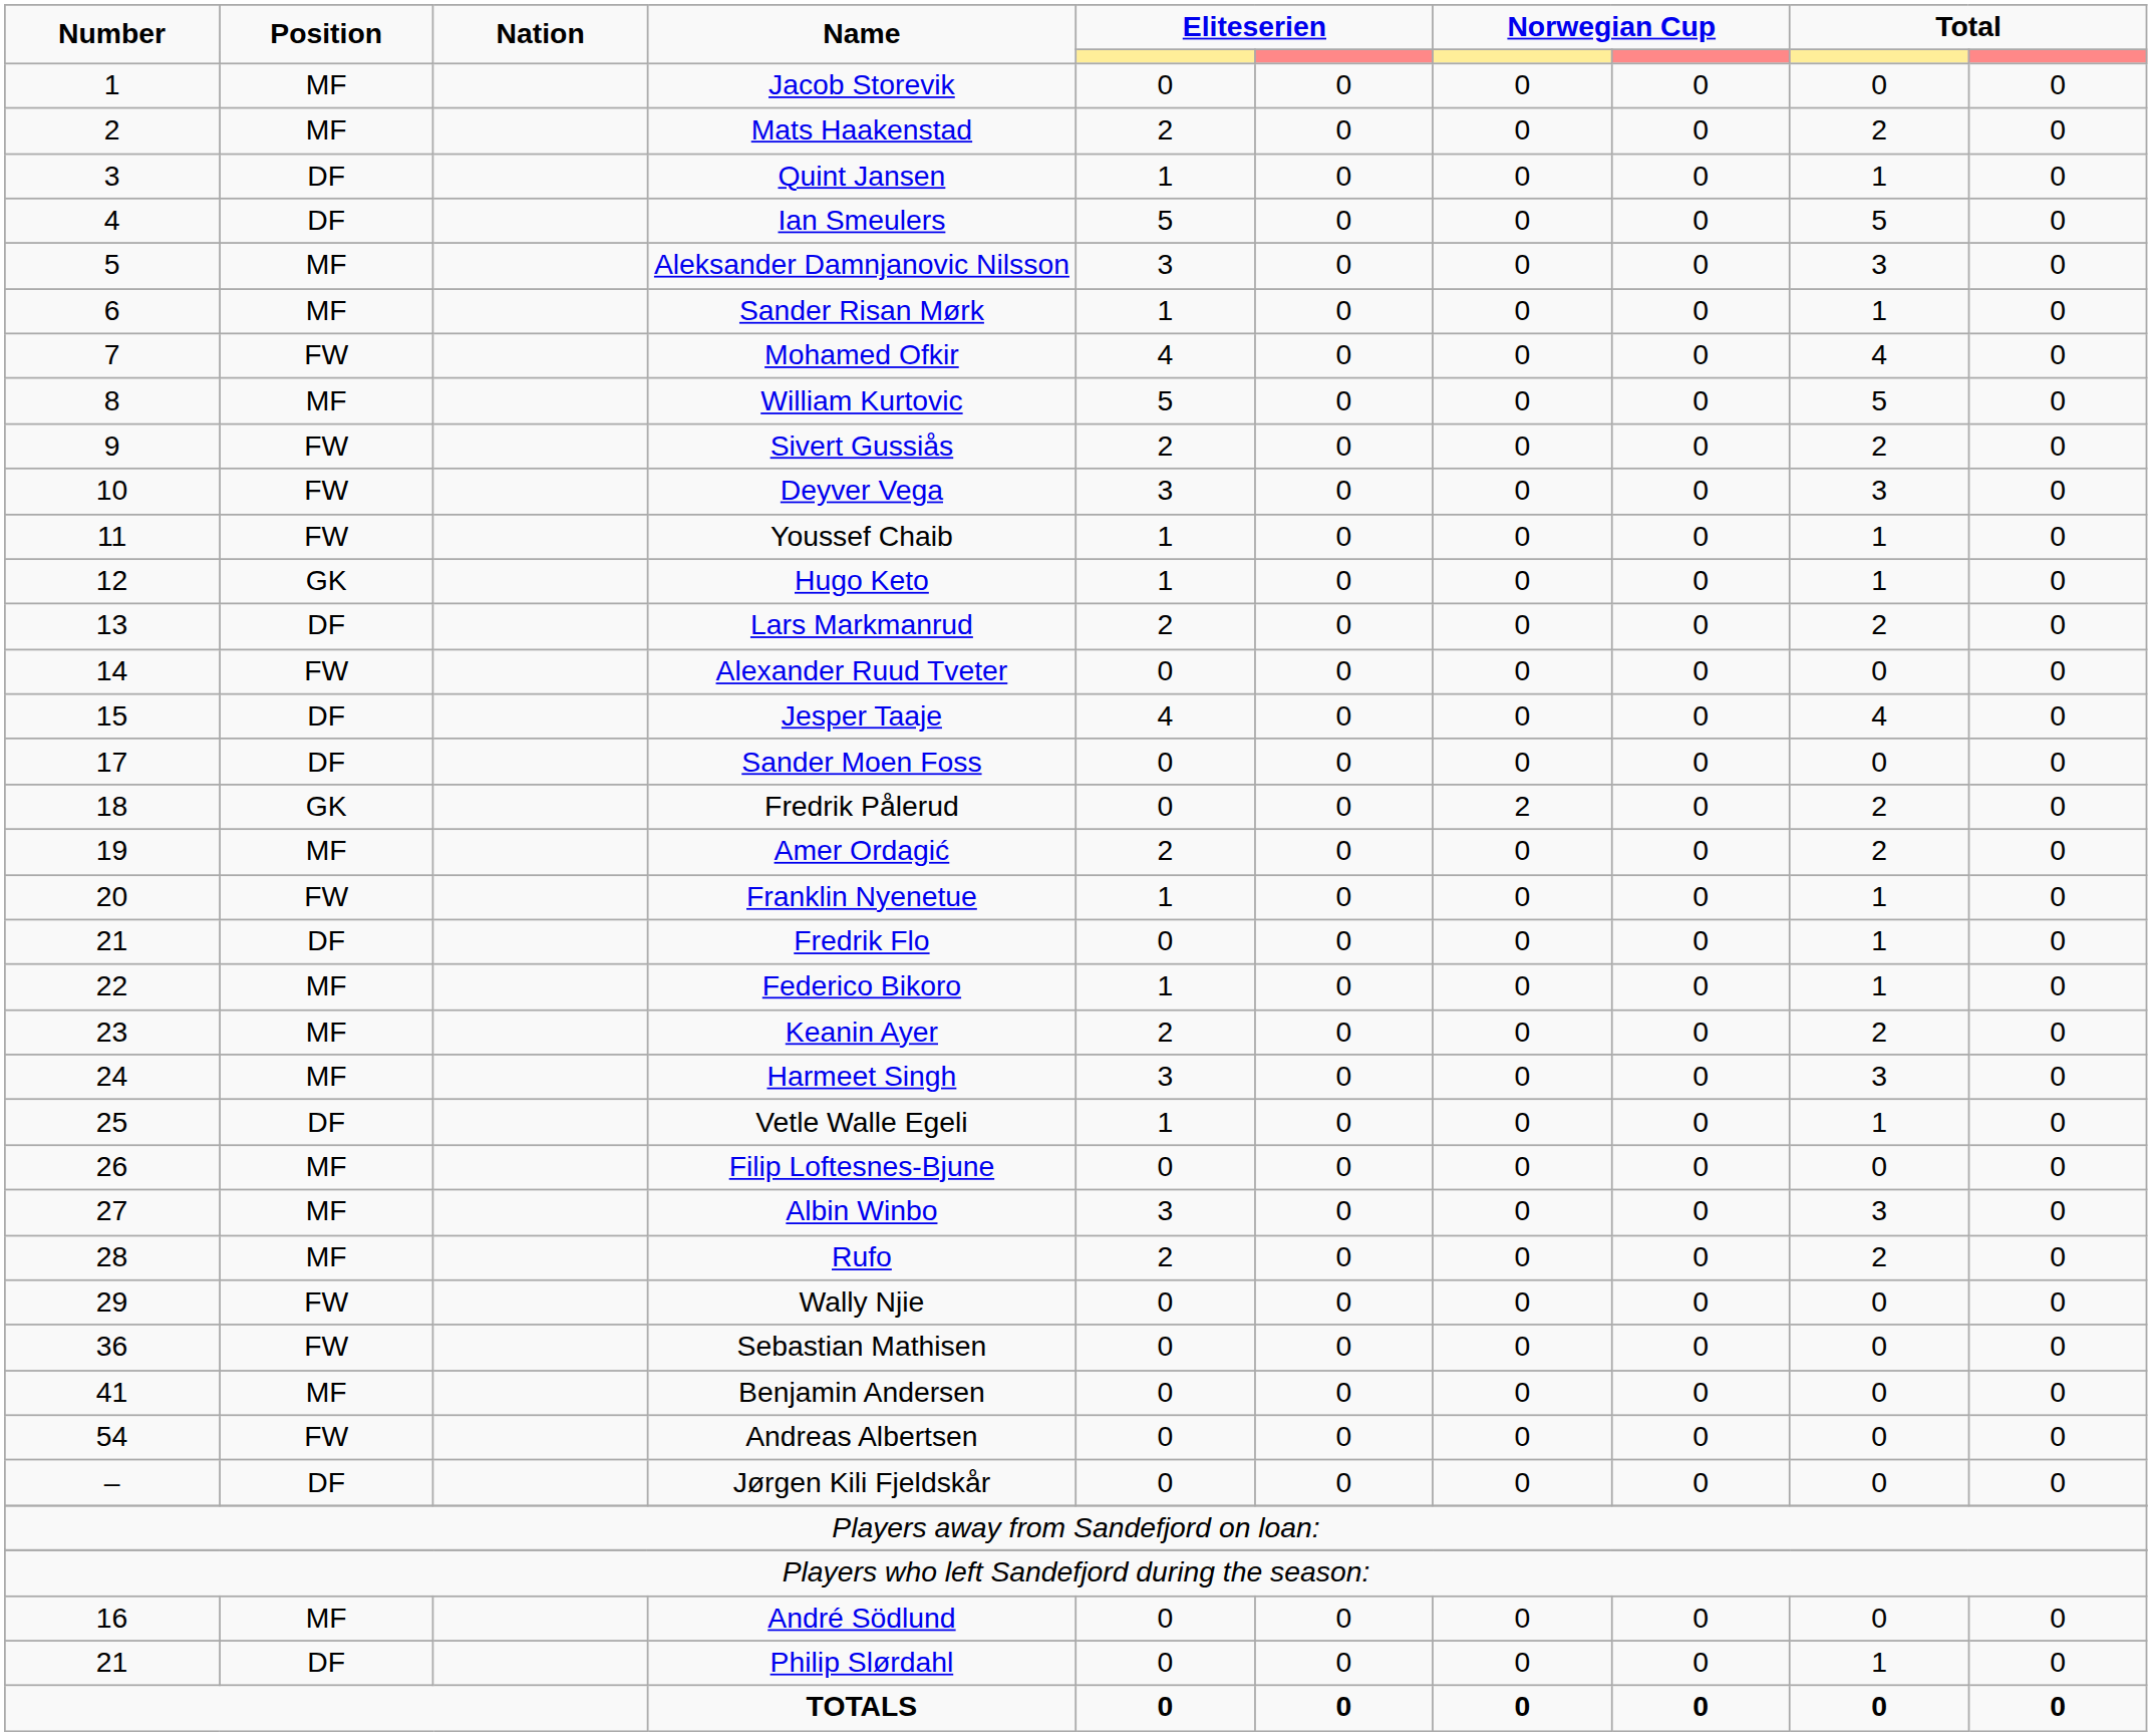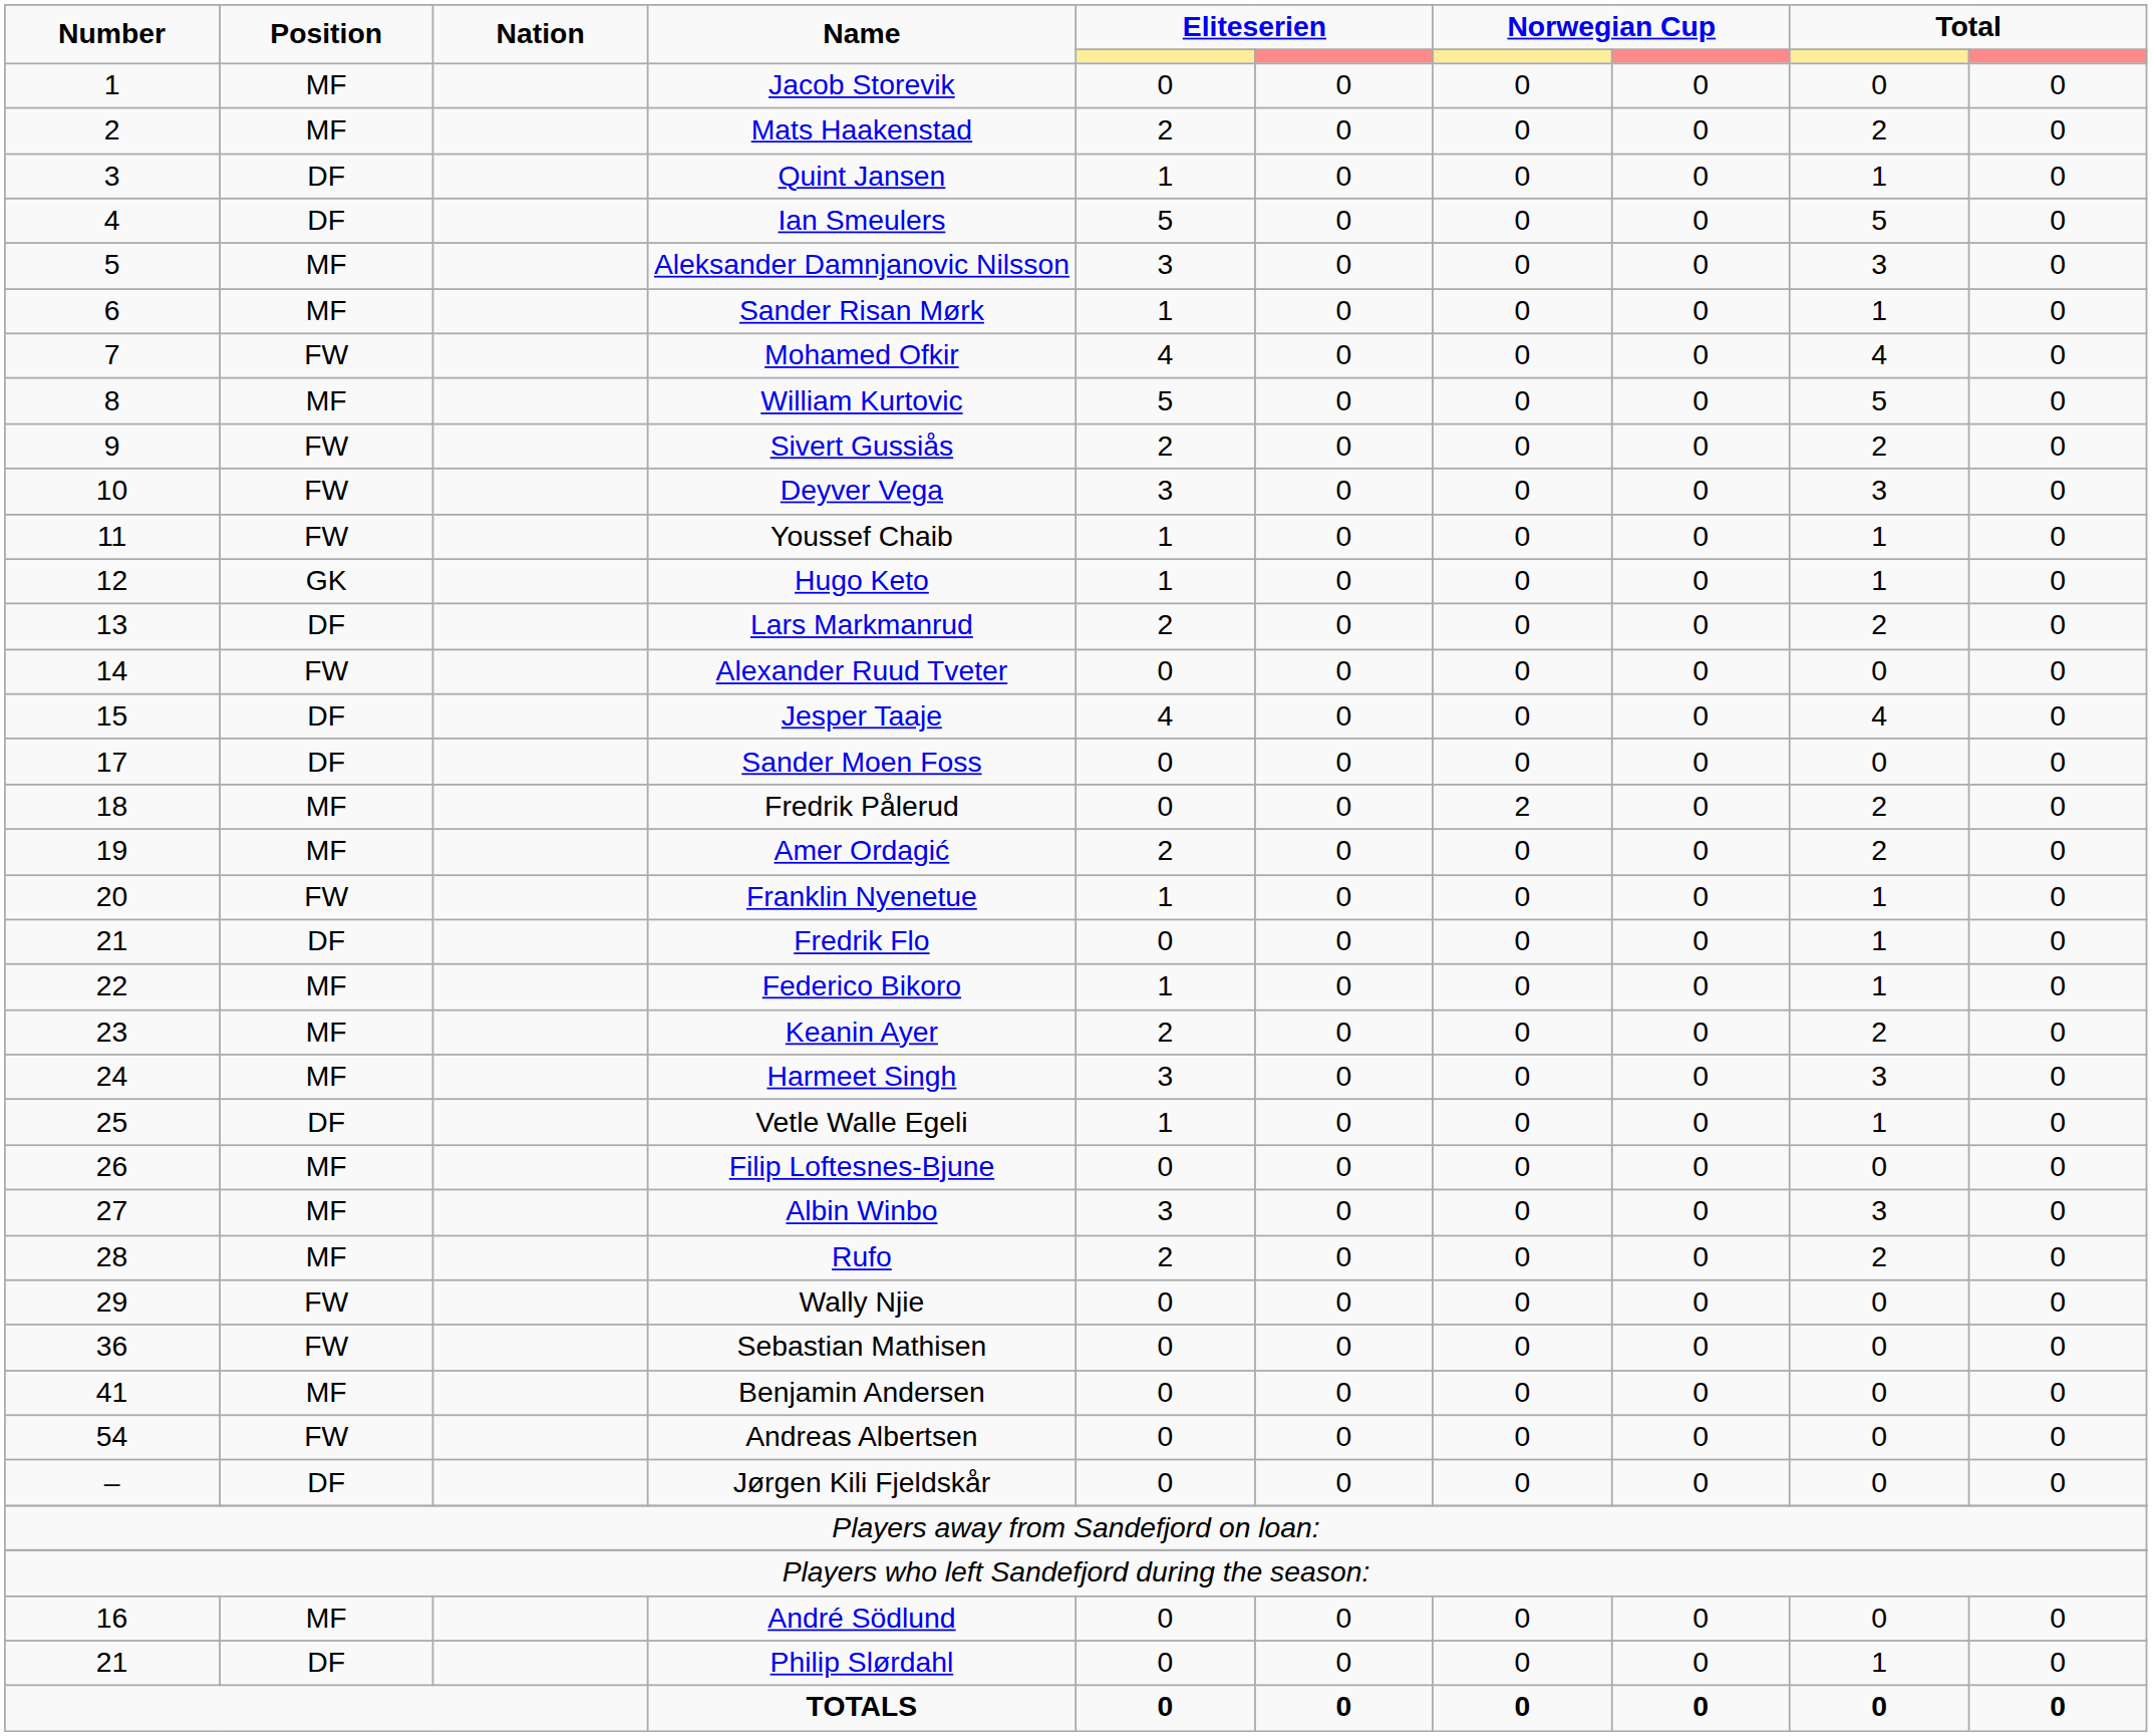Fredrik Pålerud | Position: GK -> MF
